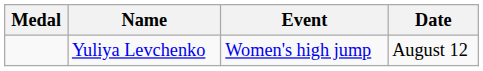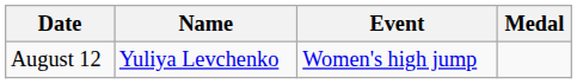columns swapped: Medal <-> Date
